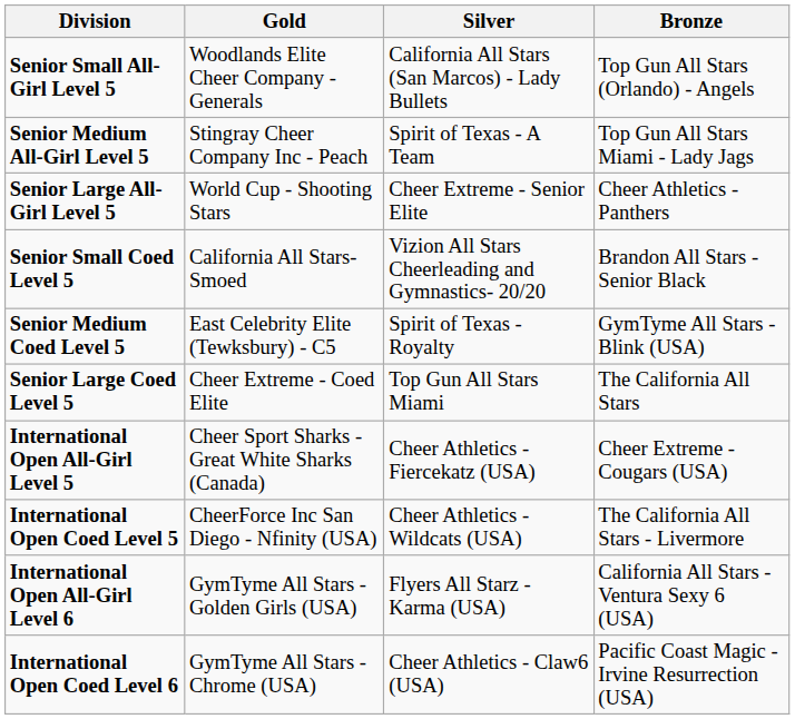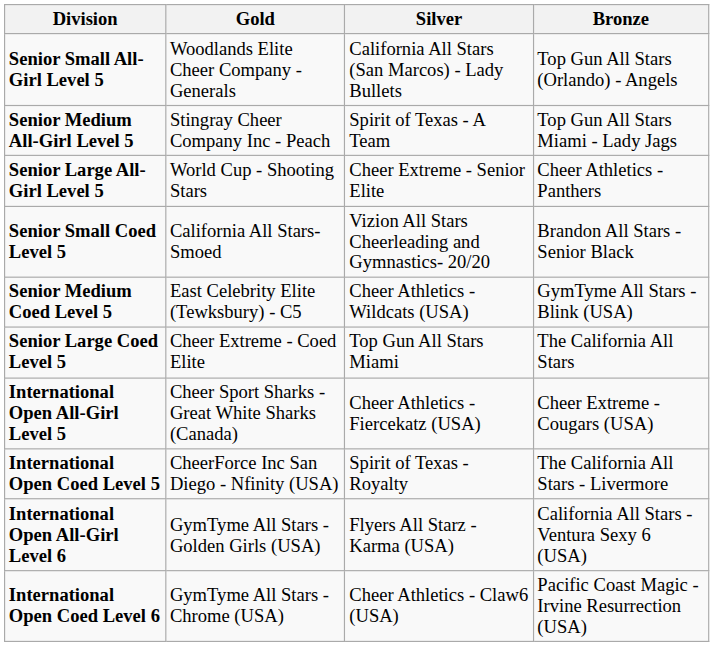Senior Medium Coed Level 5 | Silver: Spirit of Texas - Royalty -> Cheer Athletics - Wildcats (USA)
International Open Coed Level 5 | Silver: Cheer Athletics - Wildcats (USA) -> Spirit of Texas - Royalty
